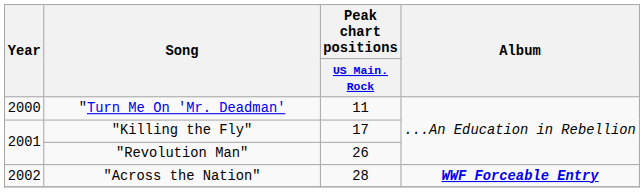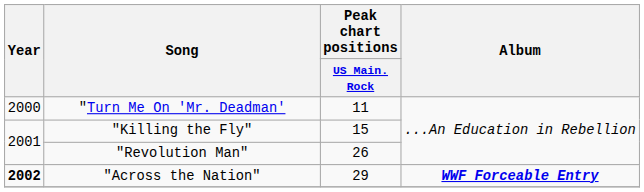"Killing the Fly" | Peak chart positions / US Main. Rock: 17 -> 15
"Across the Nation" | Year: normal -> bold
"Across the Nation" | Peak chart positions / US Main. Rock: 28 -> 29
